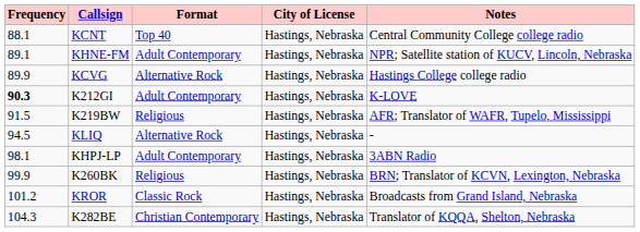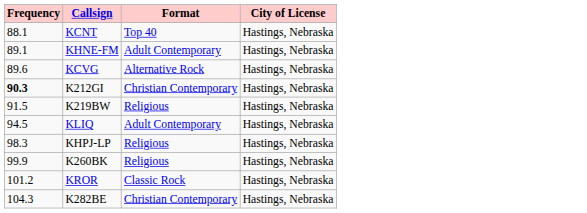- column: Notes | Central Community College college radio | NPR; Satellite station of KUCV, Lincoln, Nebraska | Hastings College college radio | K-LOVE | AFR; Translator of WAFR, Tupelo, Mississippi | - | 3ABN Radio | BRN; Translator of KCVN, Lexington, Nebraska | Broadcasts from Grand Island, Nebraska | Translator of KQQA, Shelton, Nebraska
KCVG | Frequency: 89.9 -> 89.6
K212GI | Format: Adult Contemporary -> Christian Contemporary
KLIQ | Format: Alternative Rock -> Adult Contemporary
KHPJ-LP | Frequency: 98.1 -> 98.3
KHPJ-LP | Format: Adult Contemporary -> Religious
